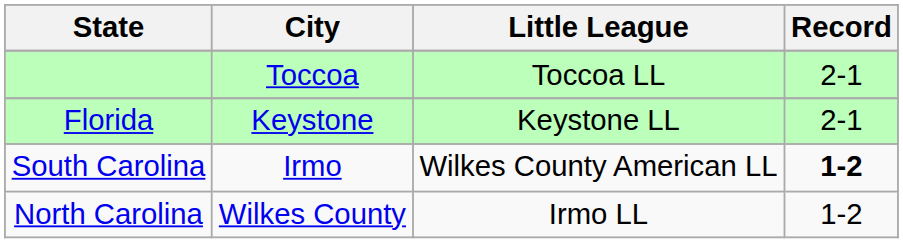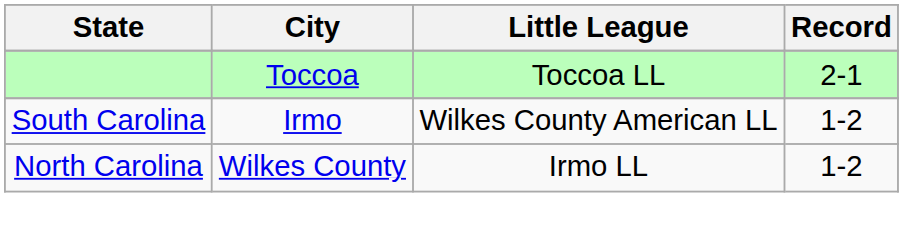- row: Florida | Keystone | Keystone LL | 2-1
South Carolina | Record: bold -> normal
